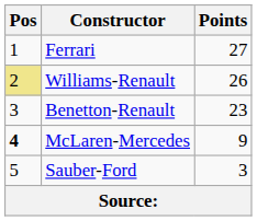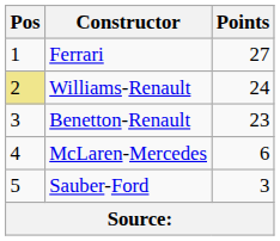Williams-Renault | Points: 26 -> 24
McLaren-Mercedes | Pos: bold -> normal
McLaren-Mercedes | Points: 9 -> 6
